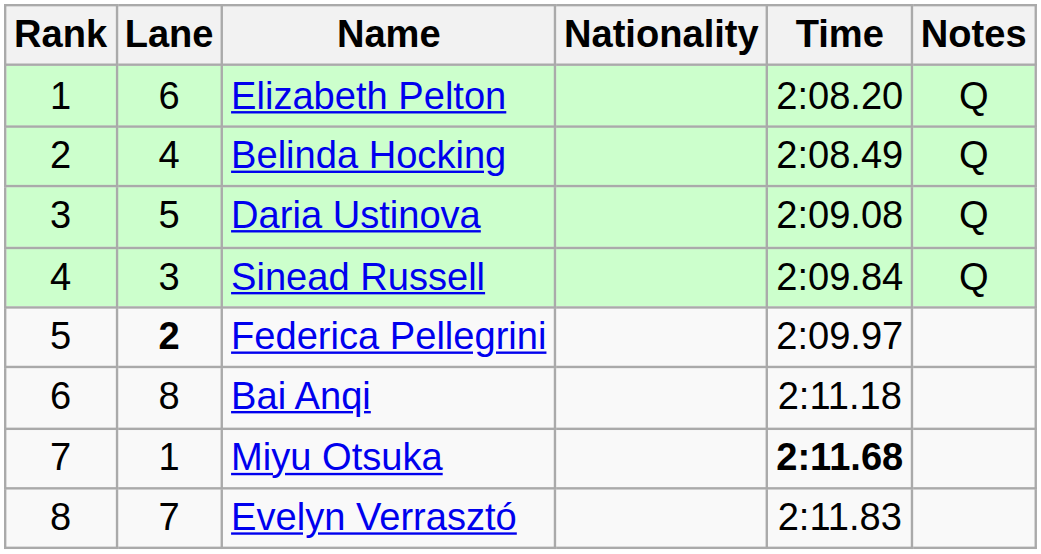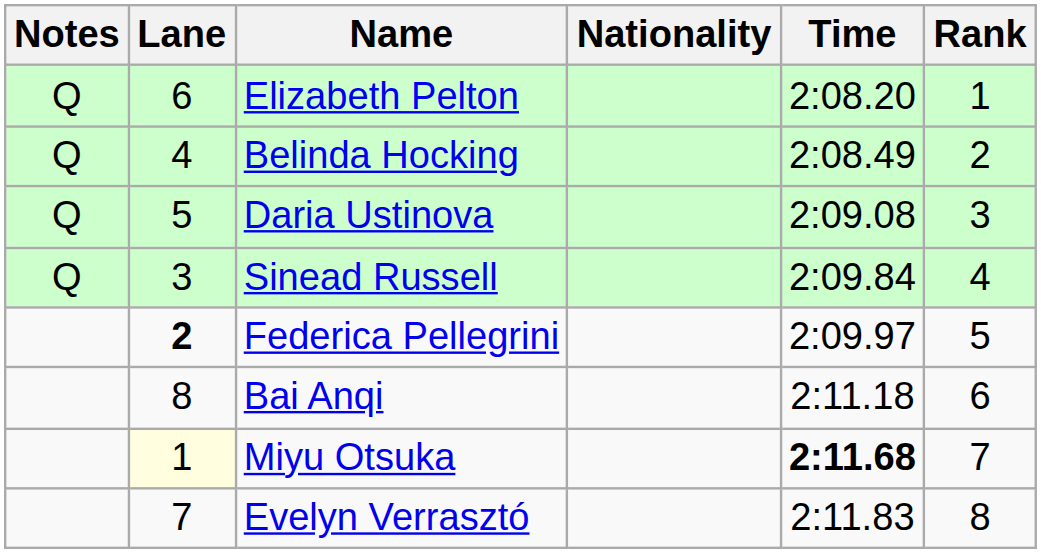columns swapped: Rank <-> Notes
Miyu Otsuka | Lane: no background -> lightyellow background
